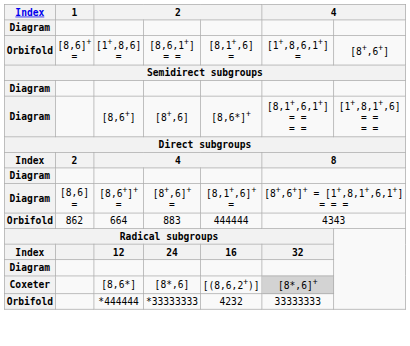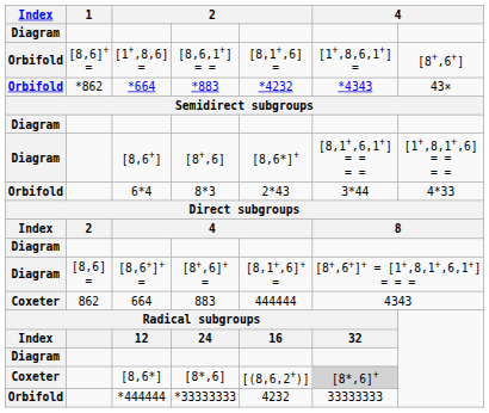+ row: Orbifold | *862 | *664 | *883 | *4232 | *4343 | 43×
+ row: Orbifold | 6*4 | 8*3 | 2*43 | 3*44 | 4*33
664 | Index: Orbifold -> Coxeter
